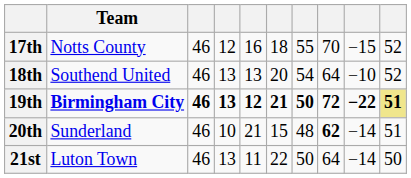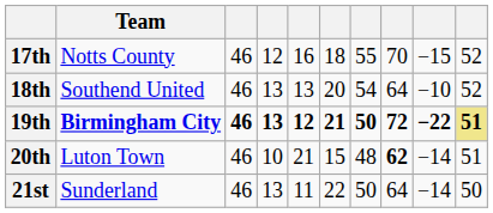20th | Team: Sunderland -> Luton Town
21st | Team: Luton Town -> Sunderland
